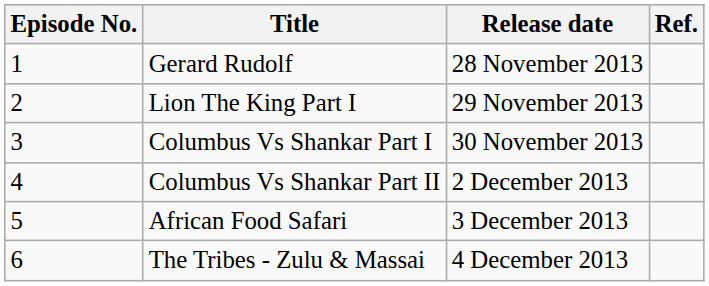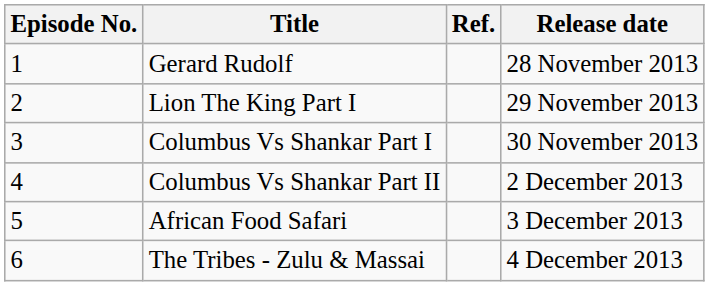columns swapped: Release date <-> Ref.
